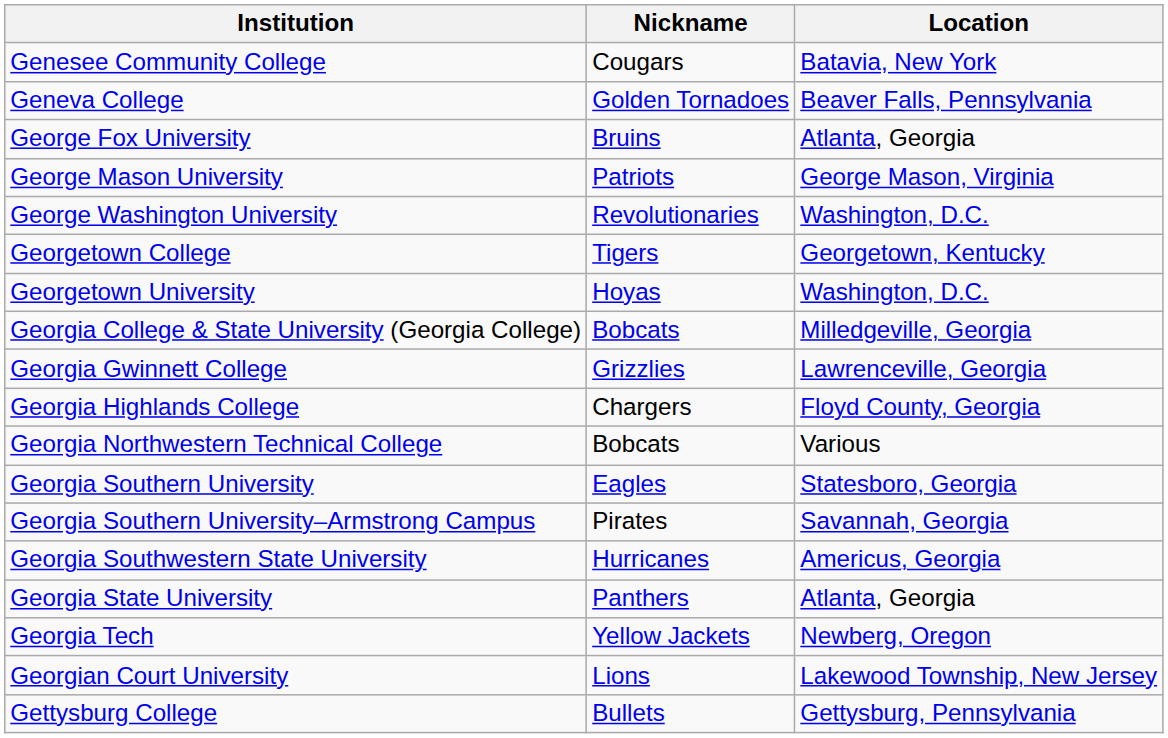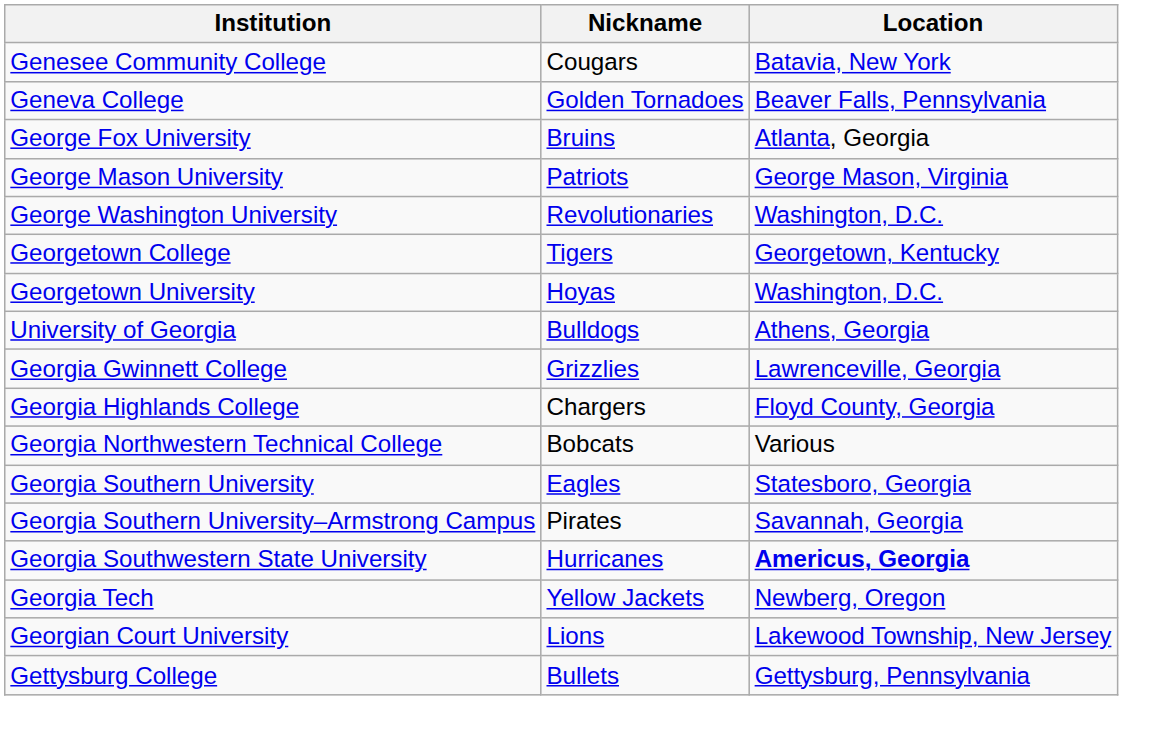+ row: University of Georgia | Bulldogs | Athens, Georgia
- row: Georgia College & State University (Georgia College) | Bobcats | Milledgeville, Georgia
Georgia Southwestern State University | Location: normal -> bold
- row: Georgia State University | Panthers | Atlanta, Georgia
